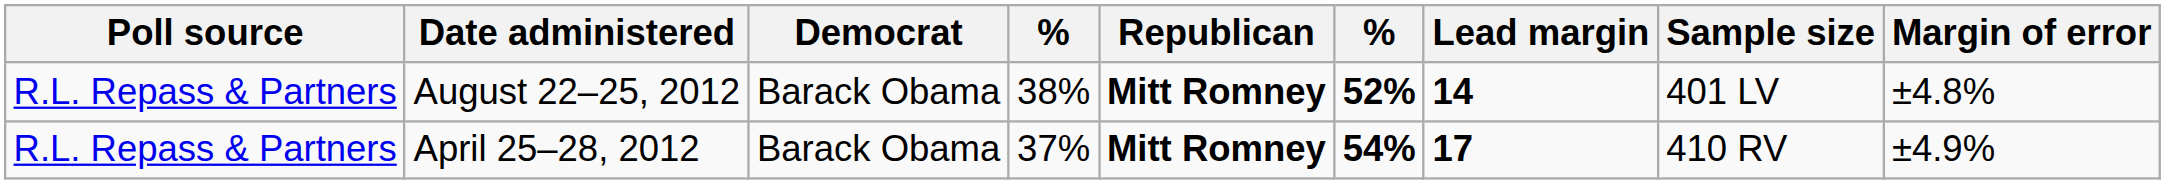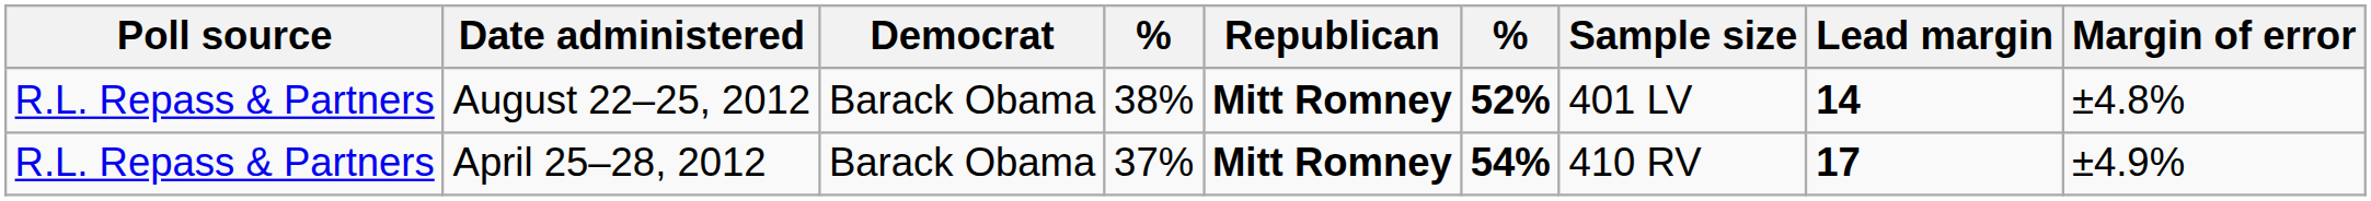columns swapped: Lead margin <-> Sample size
